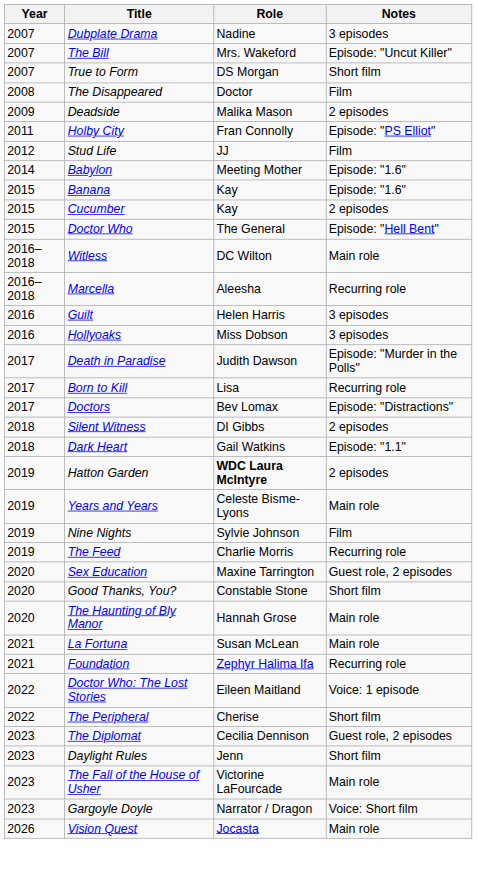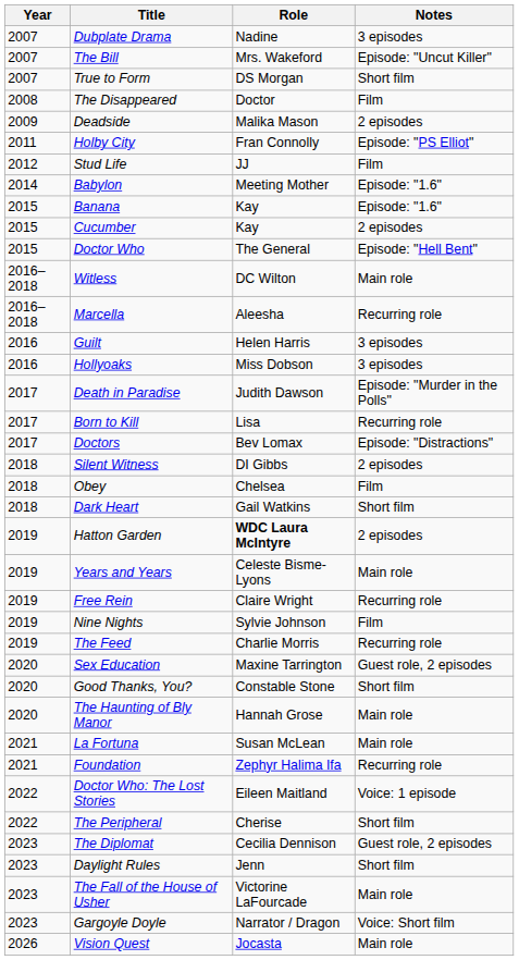+ row: 2018 | Obey | Chelsea | Film
Dark Heart | Notes: Episode: "1.1" -> Short film
+ row: 2019 | Free Rein | Claire Wright | Recurring role
